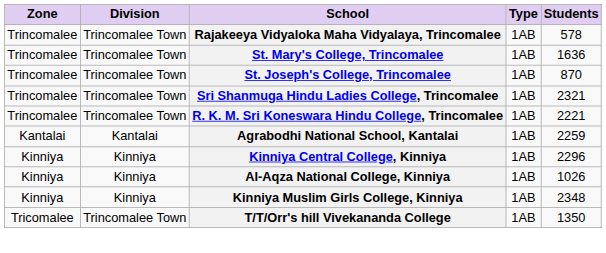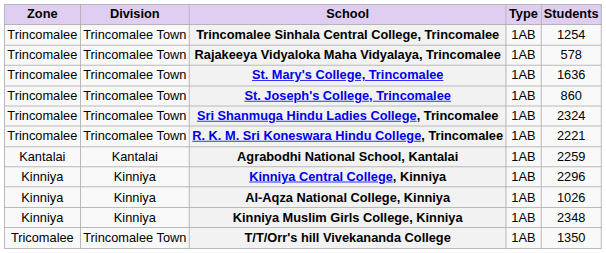+ row: Trincomalee | Trincomalee Town | Trincomalee Sinhala Central College, Trincomalee | 1AB | 1254
St. Joseph's College, Trincomalee | Students: 870 -> 860
Sri Shanmuga Hindu Ladies College, Trincomalee | Students: 2321 -> 2324
